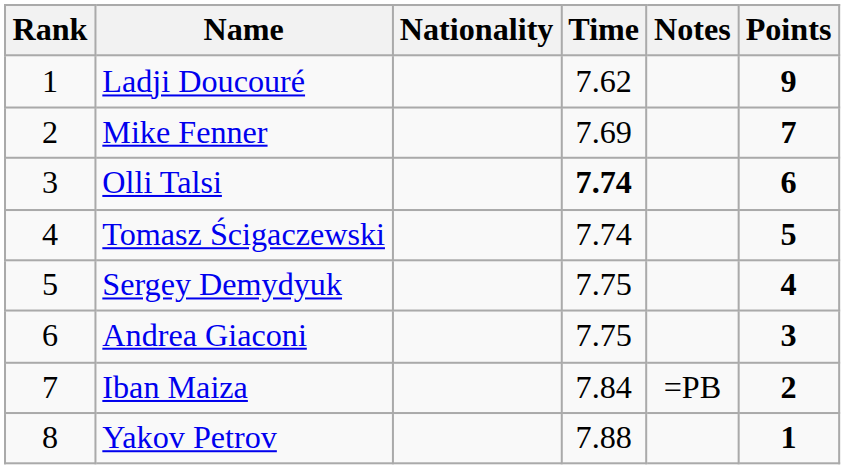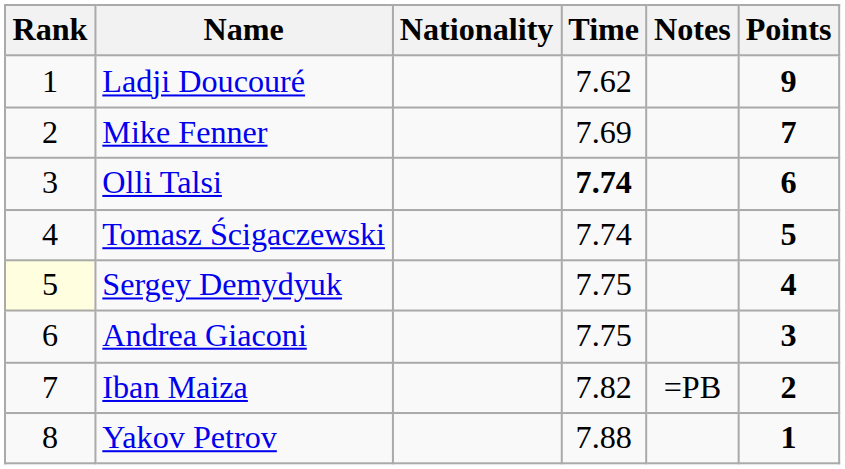Sergey Demydyuk | Rank: no background -> lightyellow background
Iban Maiza | Time: 7.84 -> 7.82
